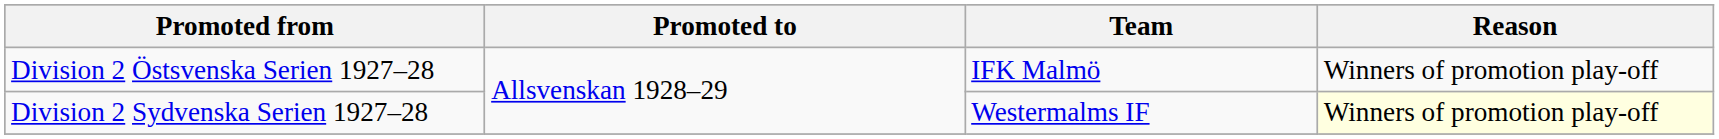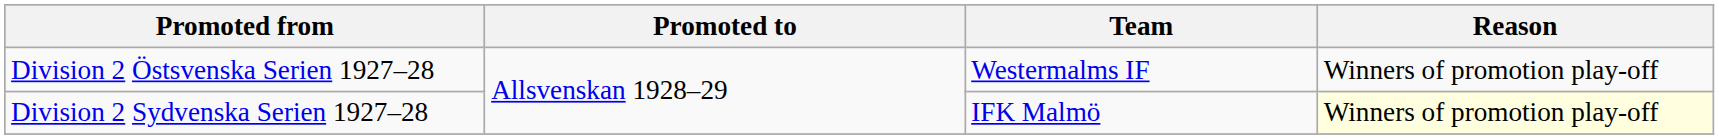Division 2 Östsvenska Serien 1927–28 | Team: IFK Malmö -> Westermalms IF
Division 2 Sydvenska Serien 1927–28 | Team: Westermalms IF -> IFK Malmö
